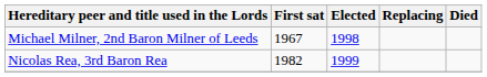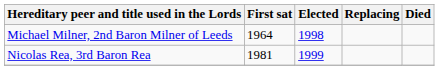Michael Milner, 2nd Baron Milner of Leeds | First sat: 1967 -> 1964
Nicolas Rea, 3rd Baron Rea | First sat: 1982 -> 1981
